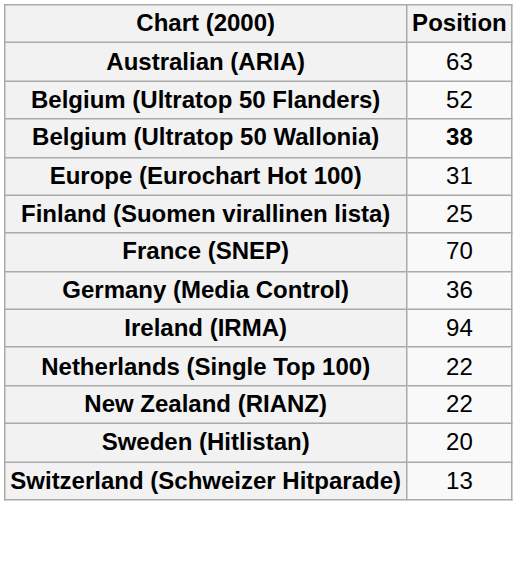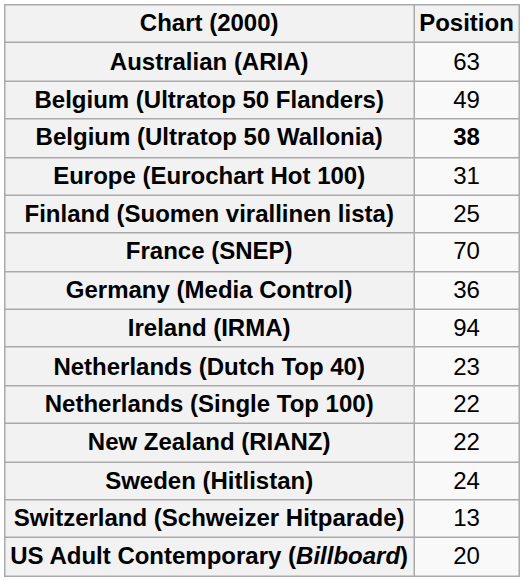Belgium (Ultratop 50 Flanders) | Position: 52 -> 49
+ row: Netherlands (Dutch Top 40) | 23
Sweden (Hitlistan) | Position: 20 -> 24
+ row: US Adult Contemporary (Billboard) | 20
